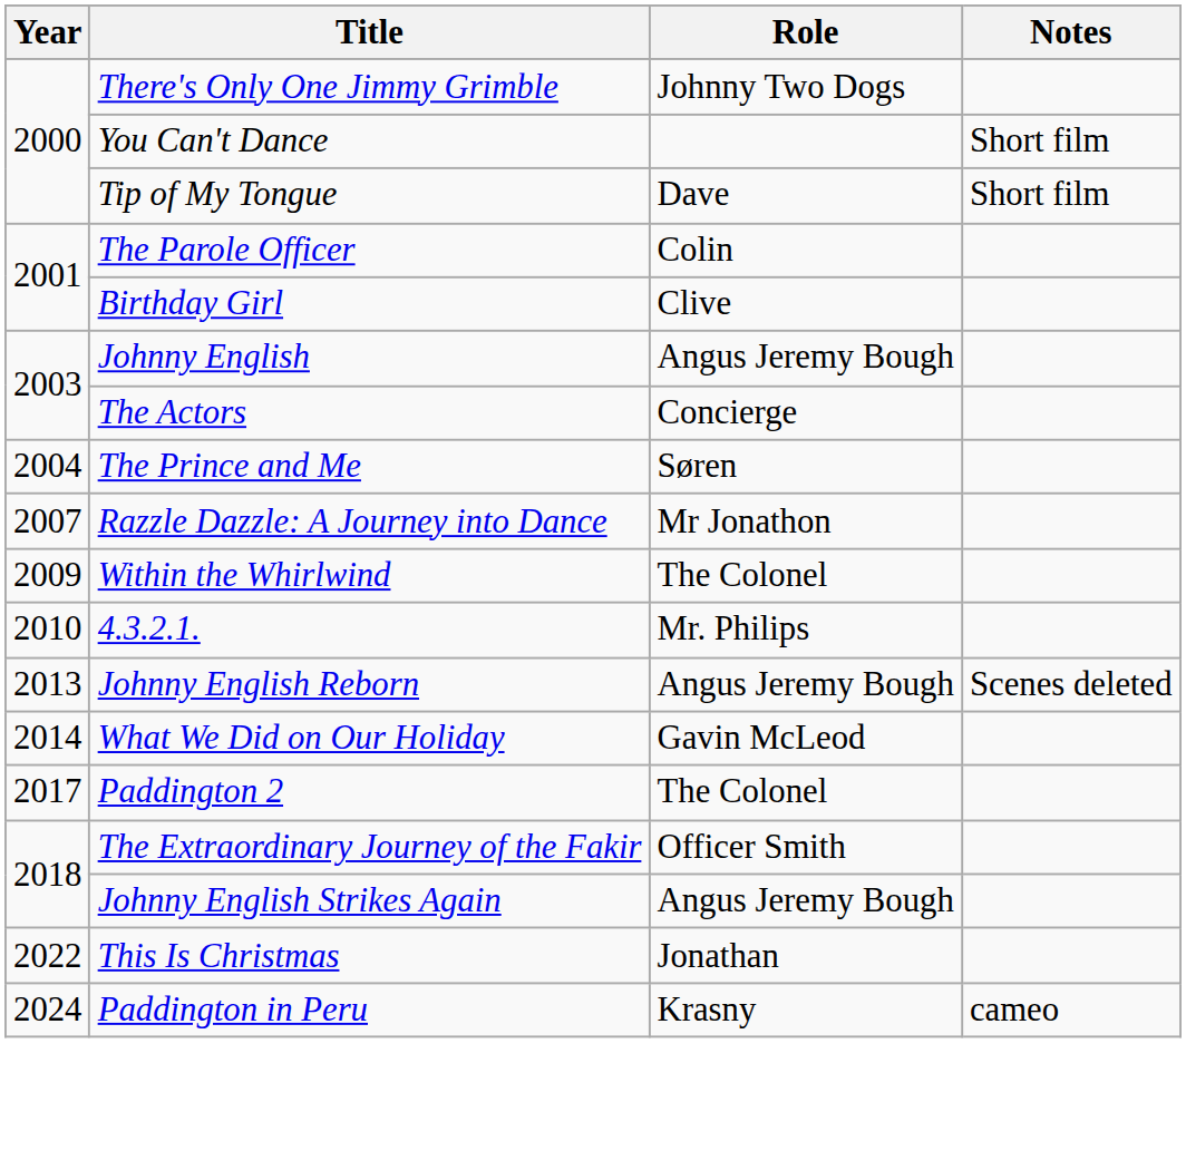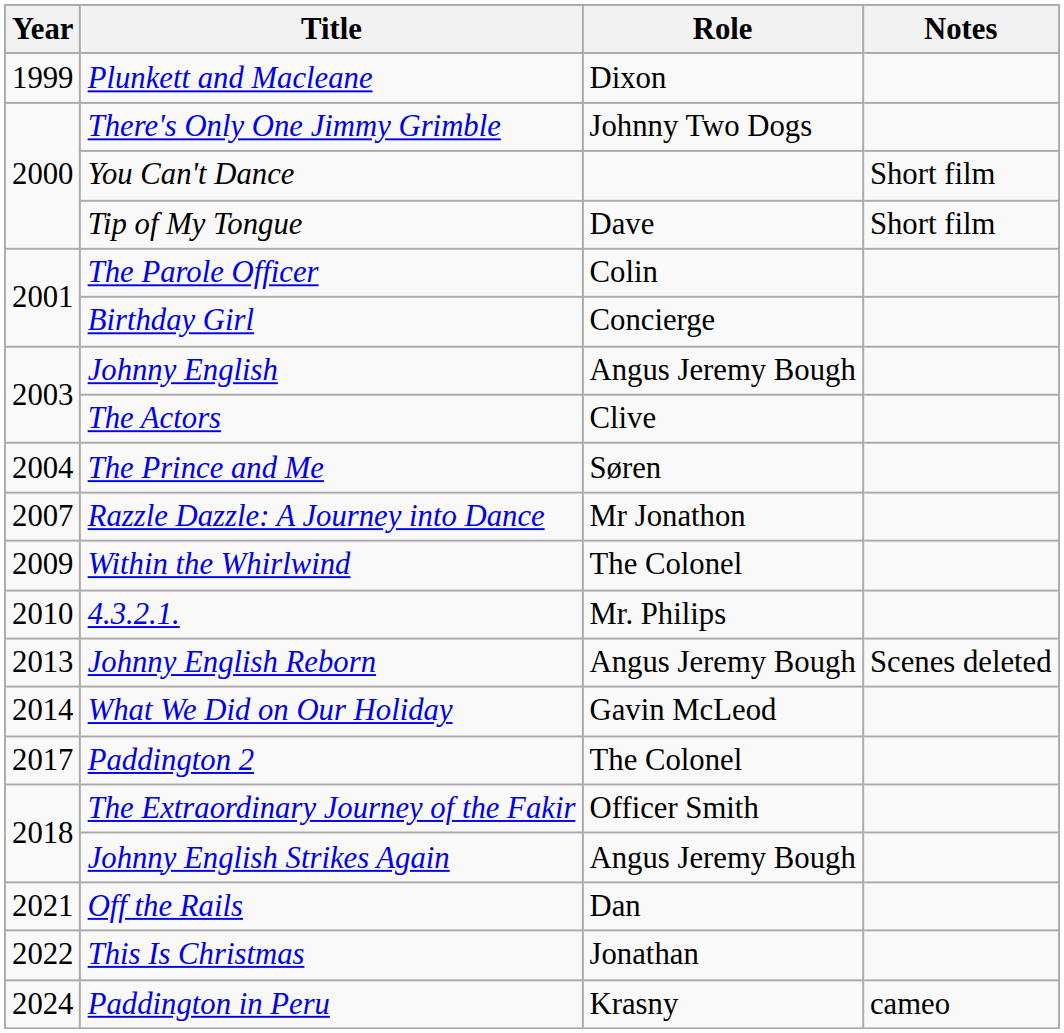+ row: 1999 | Plunkett and Macleane | Dixon
Birthday Girl | Role: Clive -> Concierge
The Actors | Role: Concierge -> Clive
+ row: 2021 | Off the Rails | Dan
